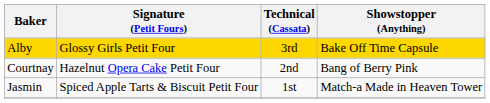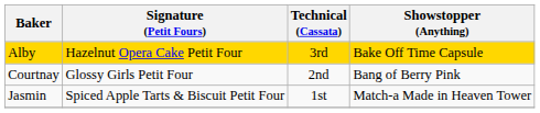Alby | Signature (Petit Fours): Glossy Girls Petit Four -> Hazelnut Opera Cake Petit Four
Courtnay | Signature (Petit Fours): Hazelnut Opera Cake Petit Four -> Glossy Girls Petit Four
